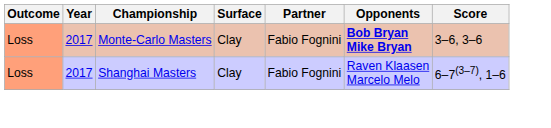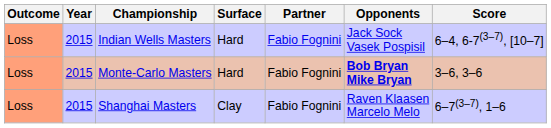+ row: Loss | 2015 | Indian Wells Masters | Hard | Fabio Fognini | Jack Sock Vasek Pospisil | 6–4, 6-7(3–7), [10–7]
Monte-Carlo Masters | Year: 2017 -> 2015
Monte-Carlo Masters | Surface: Clay -> Hard
Shanghai Masters | Year: 2017 -> 2015
